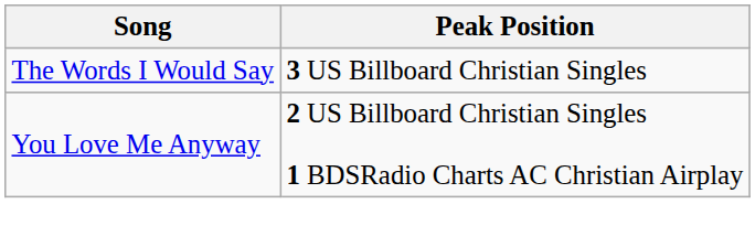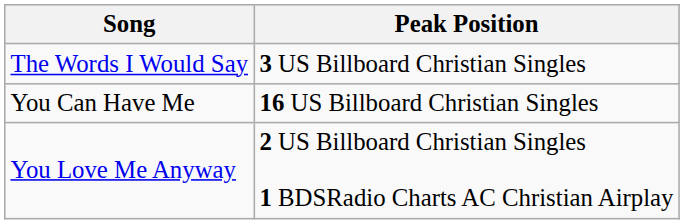+ row: You Can Have Me | 16 US Billboard Christian Singles
